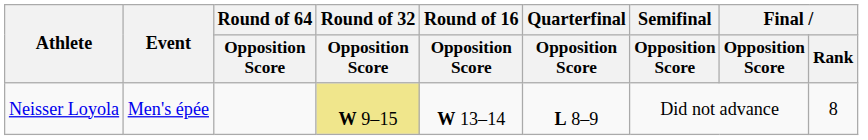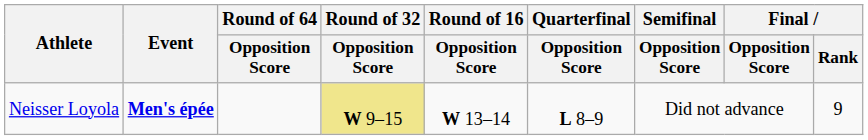Neisser Loyola | Event: normal -> bold
Neisser Loyola | Final / Rank: 8 -> 9
